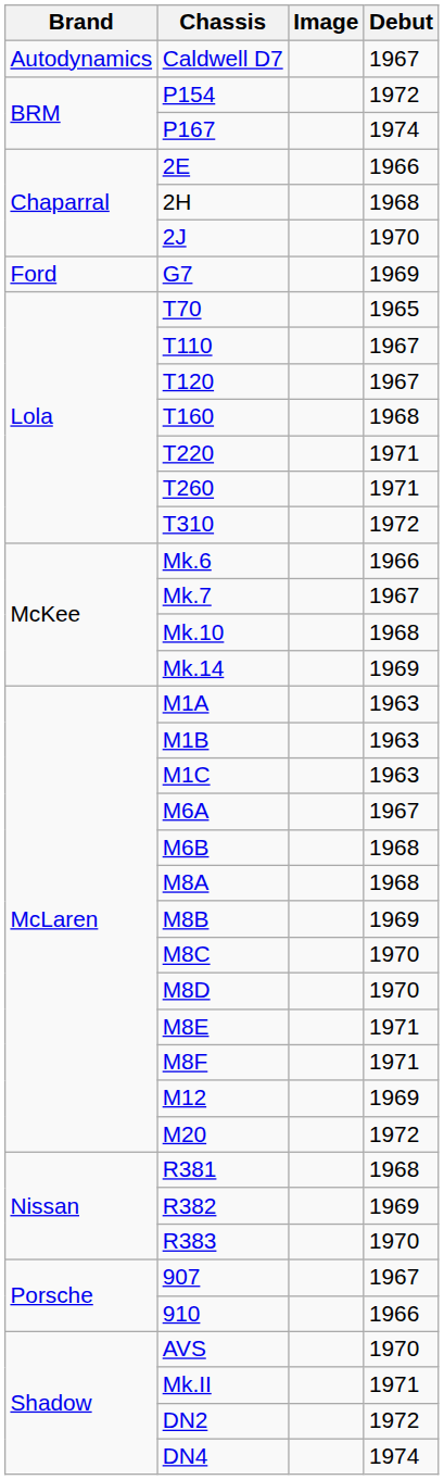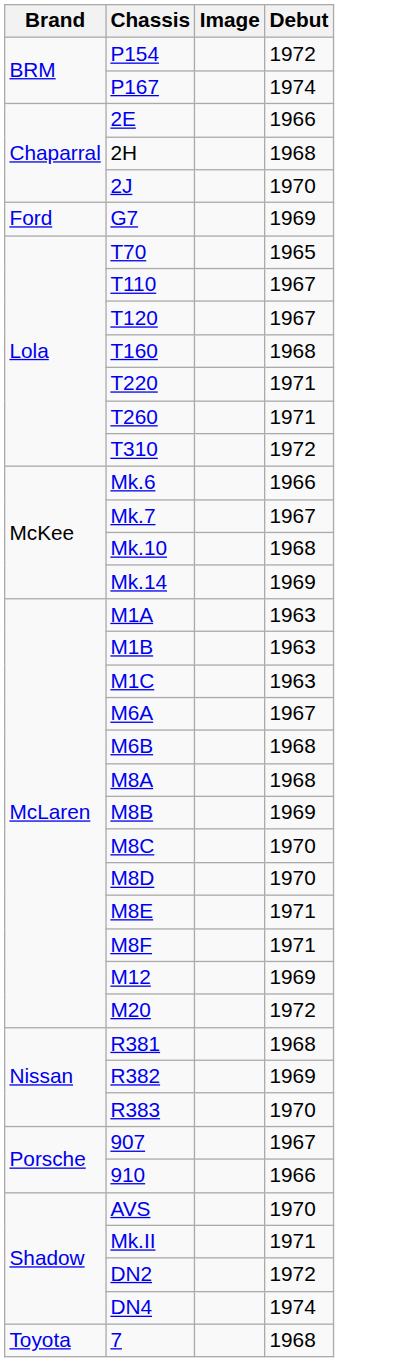- row: Autodynamics | Caldwell D7 | 1967
+ row: Toyota | 7 | 1968
